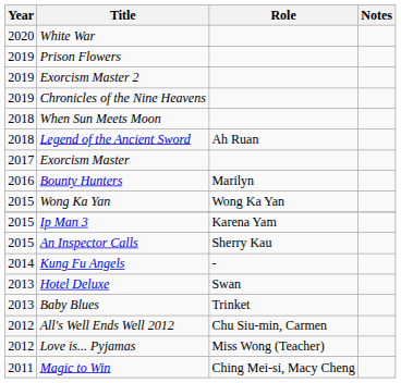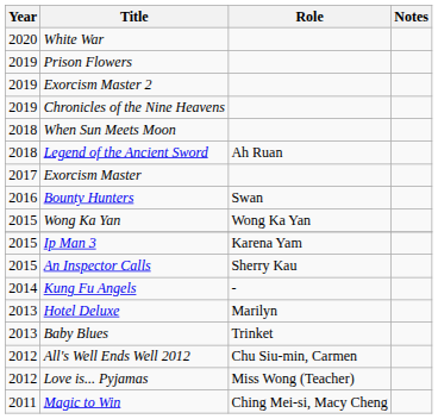Bounty Hunters | Role: Marilyn -> Swan
Hotel Deluxe | Role: Swan -> Marilyn
